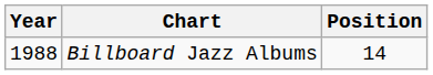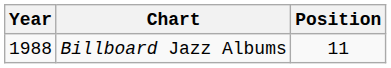Billboard Jazz Albums | Position: 14 -> 11
